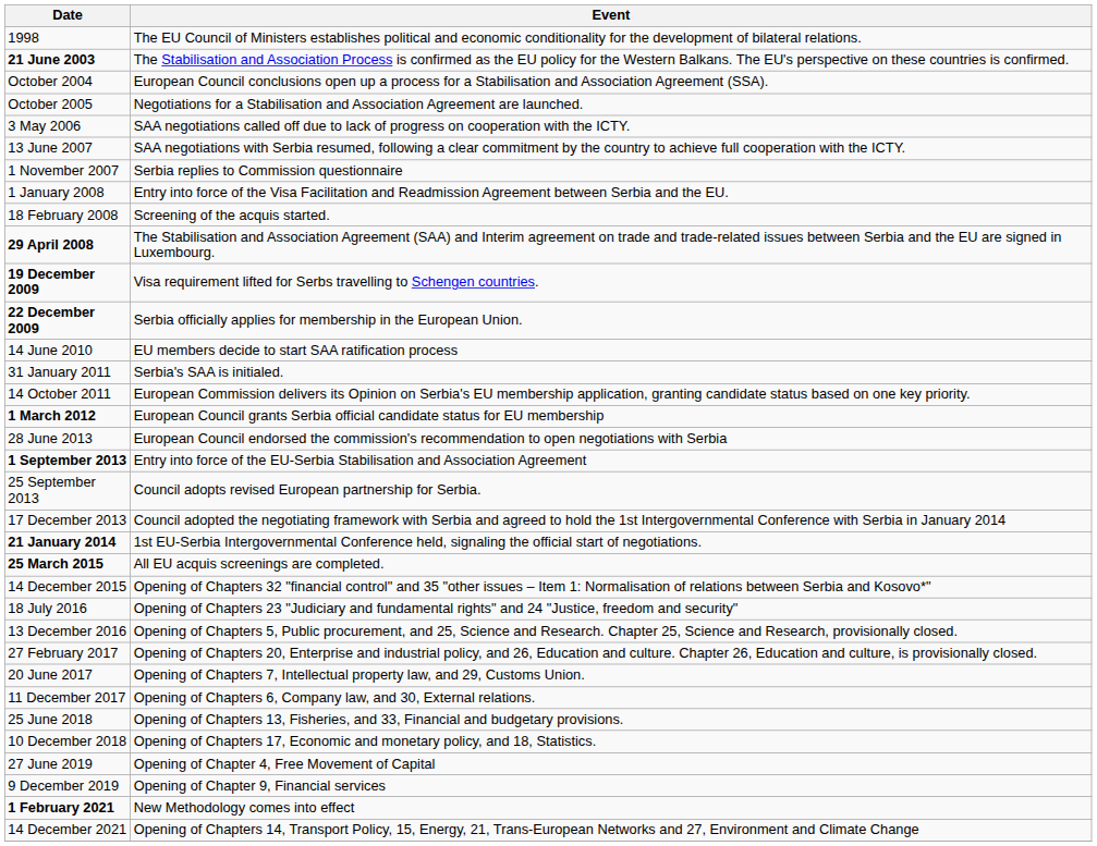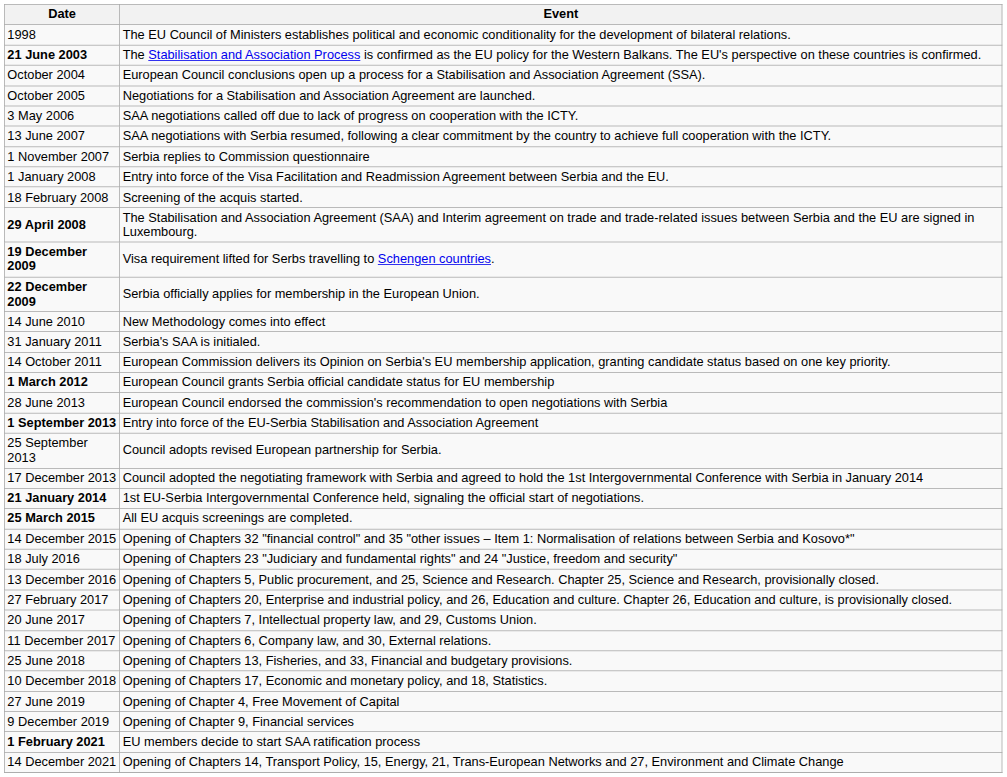14 June 2010 | Event: EU members decide to start SAA ratification process -> New Methodology comes into effect
1 February 2021 | Event: New Methodology comes into effect -> EU members decide to start SAA ratification process
